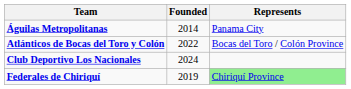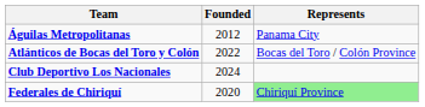Águilas Metropolitanas | Founded: 2014 -> 2012
Federales de Chiriquí | Founded: 2019 -> 2020
